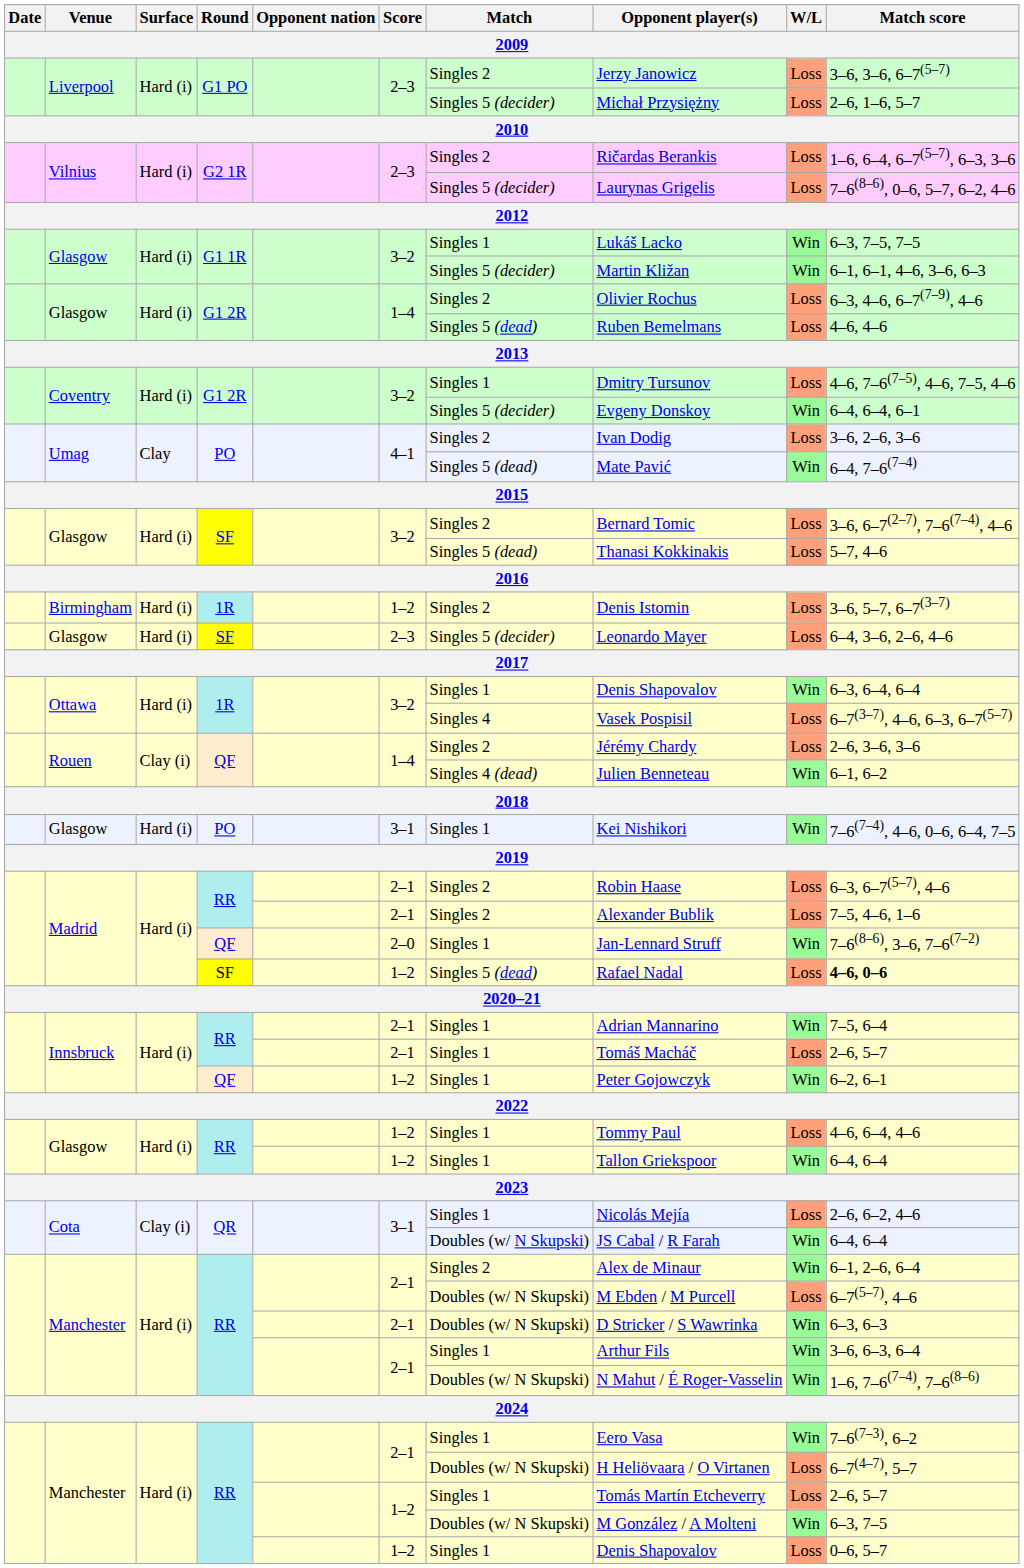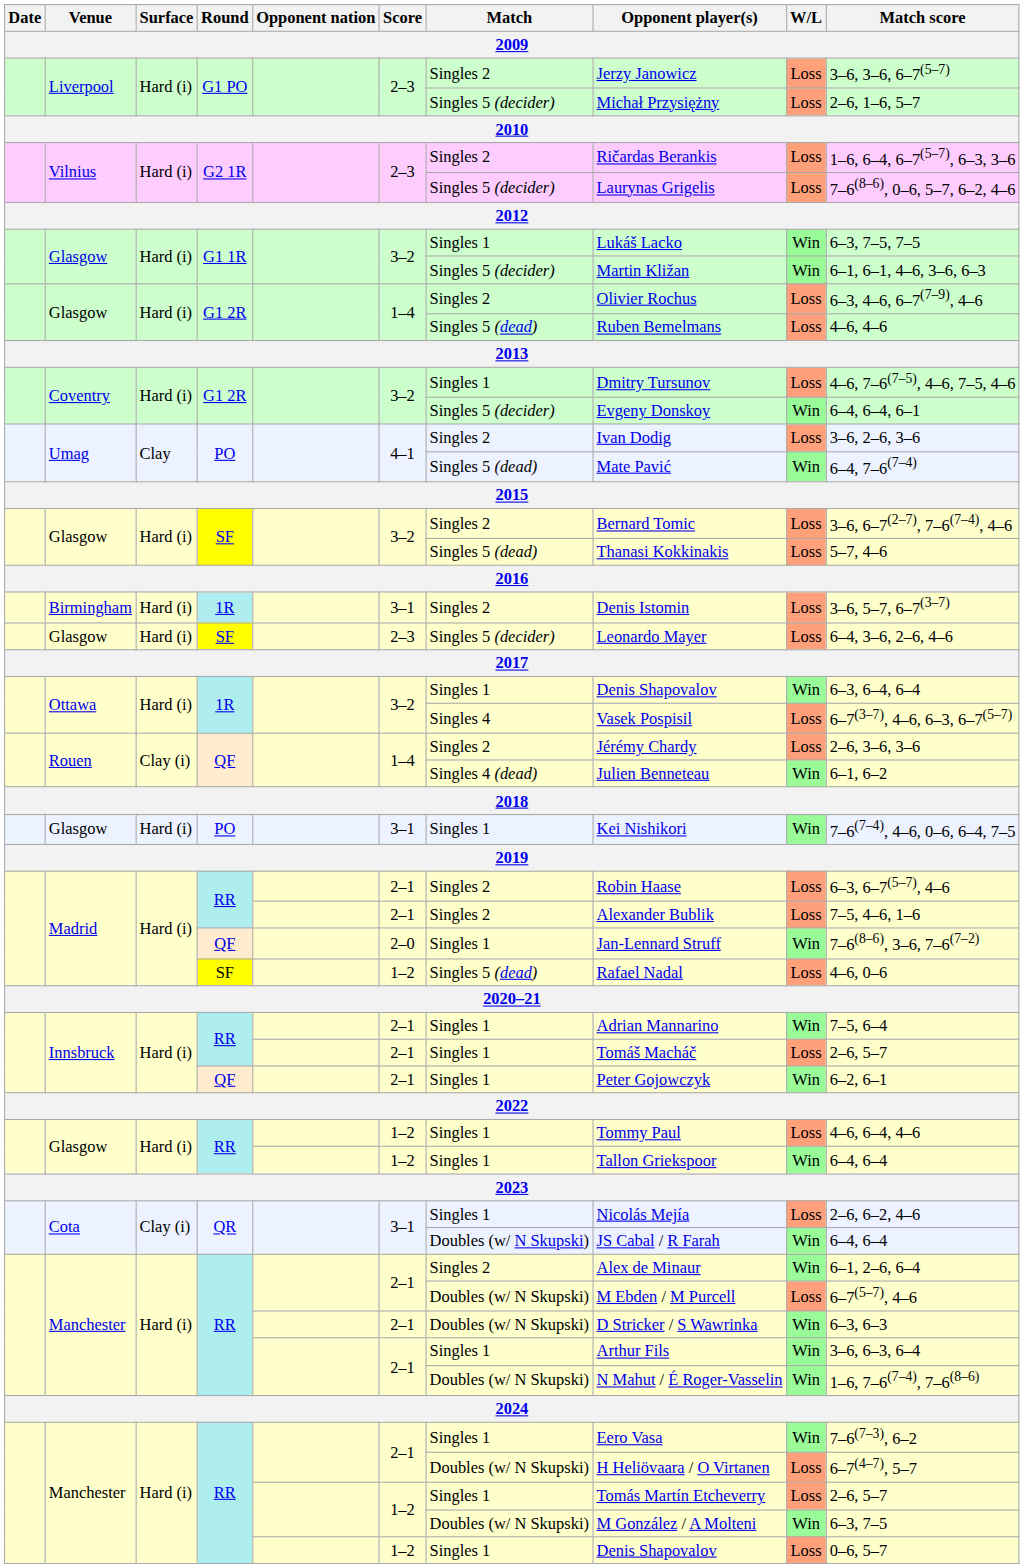Birmingham | Score: 1–2 -> 3–1
Madrid / SF | Match score: bold -> normal
Innsbruck / QF | Score: 1–2 -> 2–1
